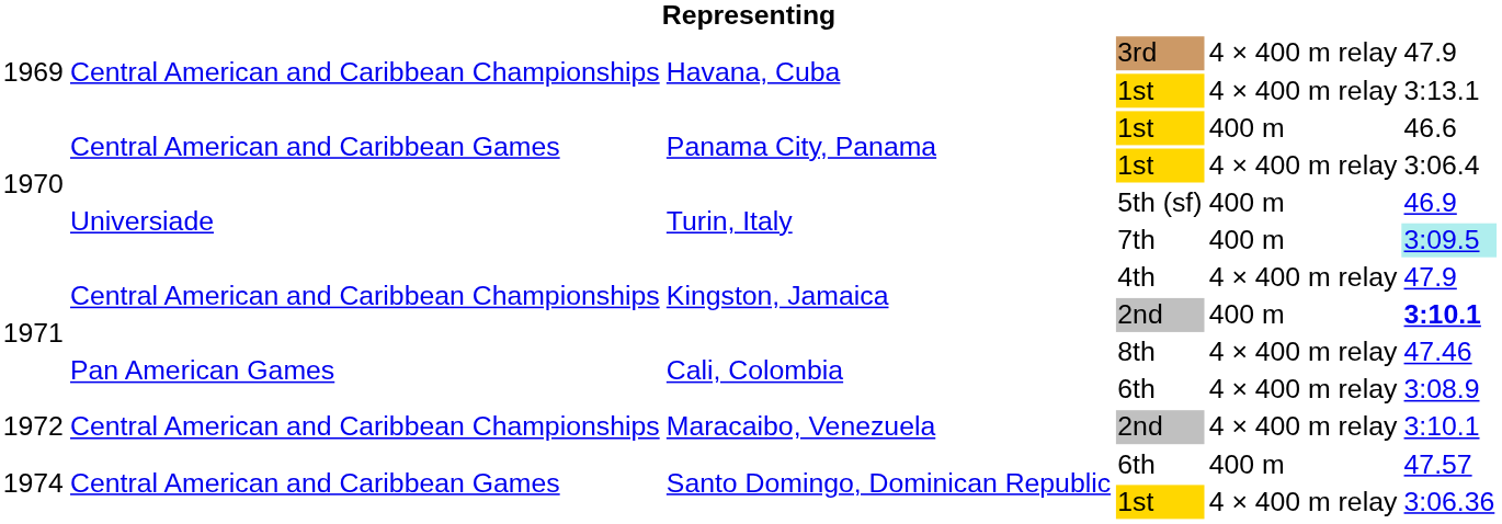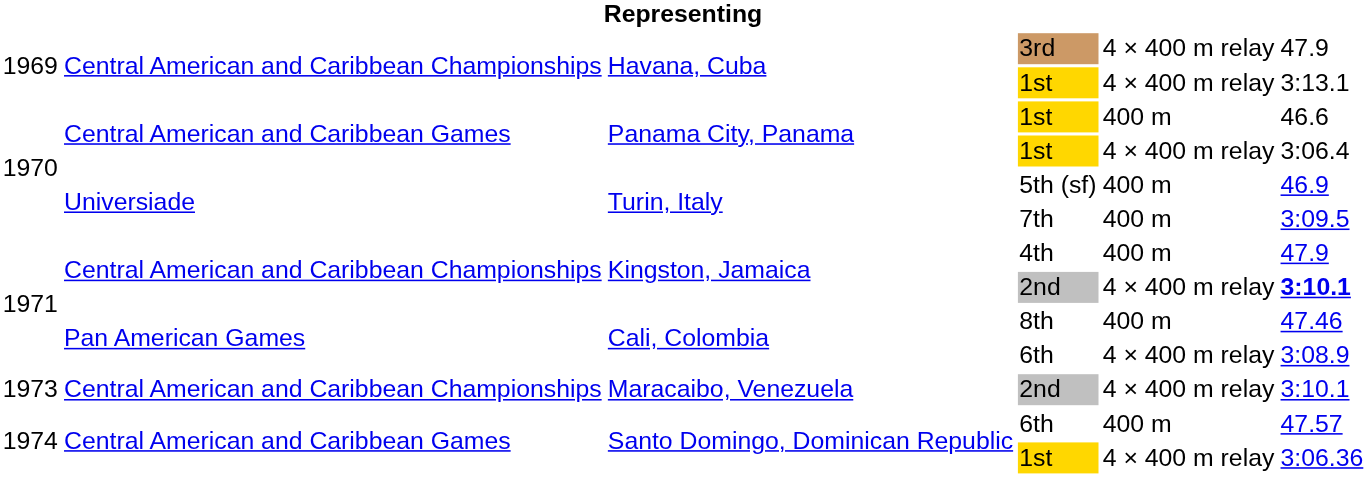7th | column 6: paleturquoise background -> no background
4th | column 5: 4 × 400 m relay -> 400 m
Kingston, Jamaica / 2nd | column 5: 400 m -> 4 × 400 m relay
8th | column 5: 4 × 400 m relay -> 400 m
Maracaibo, Venezuela / 2nd | column 1: 1972 -> 1973
